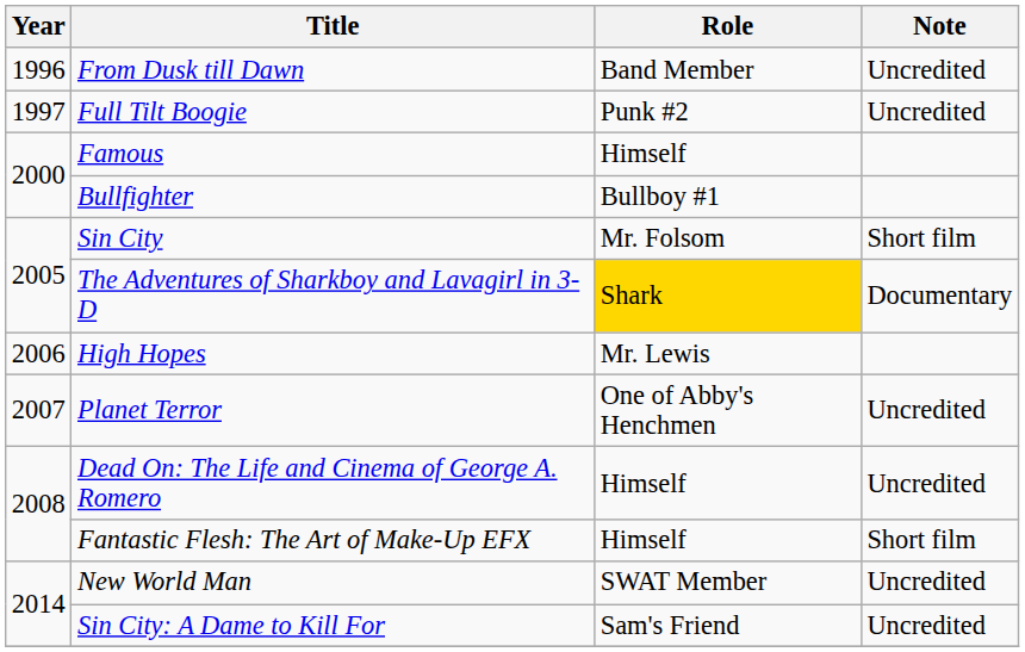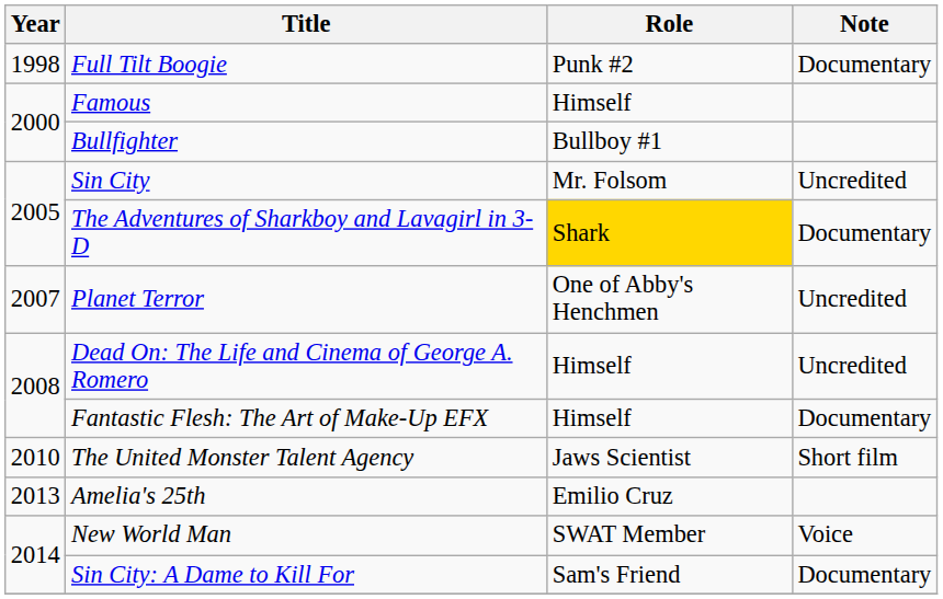- row: 1996 | From Dusk till Dawn | Band Member | Uncredited
Full Tilt Boogie | Year: 1997 -> 1998
Full Tilt Boogie | Note: Uncredited -> Documentary
Sin City | Note: Short film -> Uncredited
- row: 2006 | High Hopes | Mr. Lewis
Fantastic Flesh: The Art of Make-Up EFX | Note: Short film -> Documentary
+ row: 2010 | The United Monster Talent Agency | Jaws Scientist | Short film
+ row: 2013 | Amelia's 25th | Emilio Cruz
New World Man | Note: Uncredited -> Voice
Sin City: A Dame to Kill For | Note: Uncredited -> Documentary
